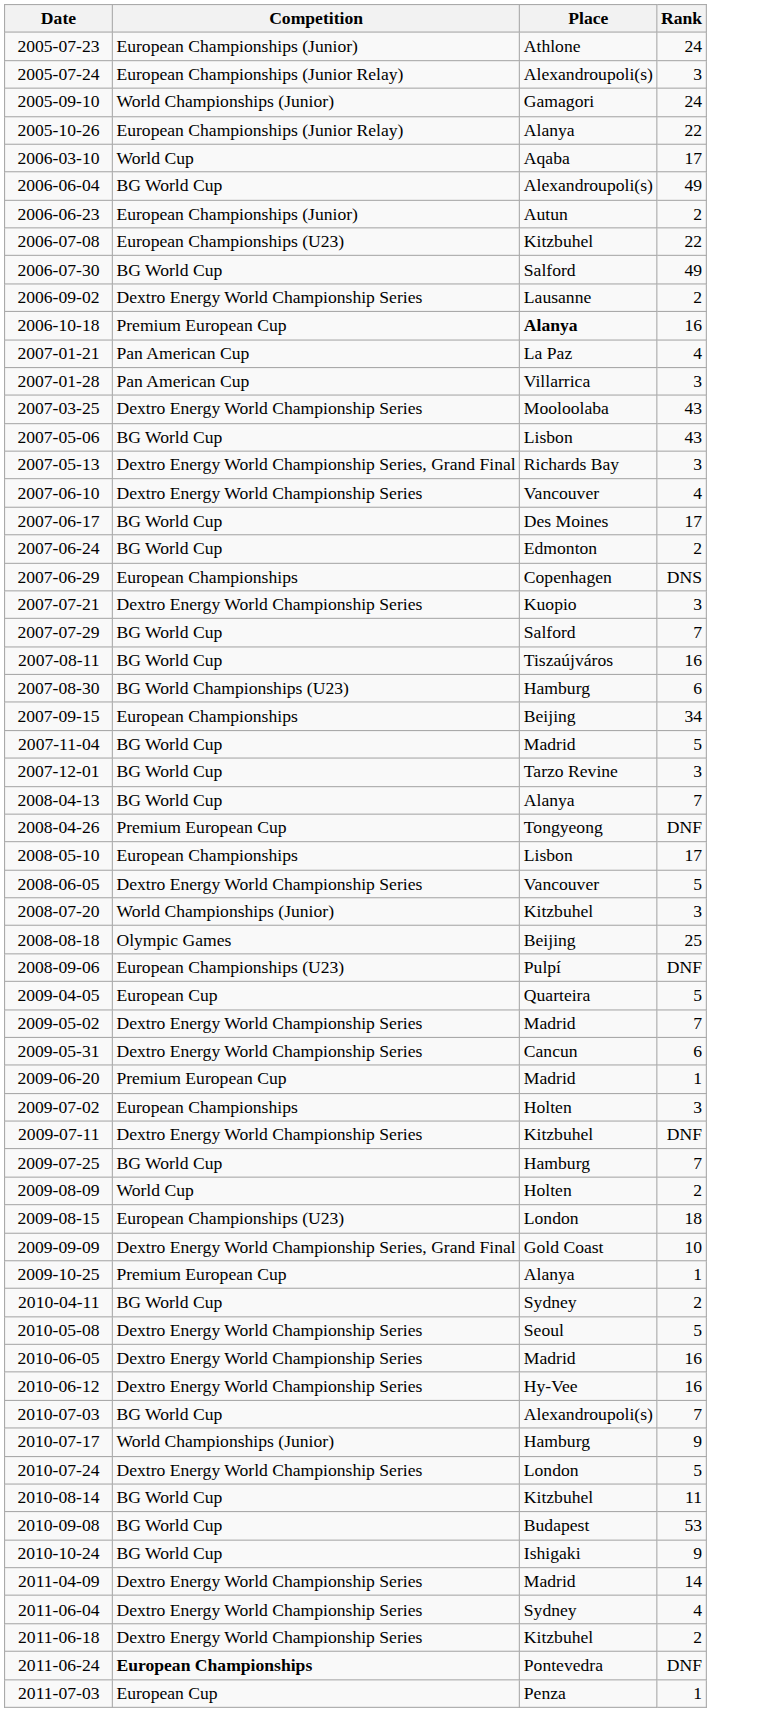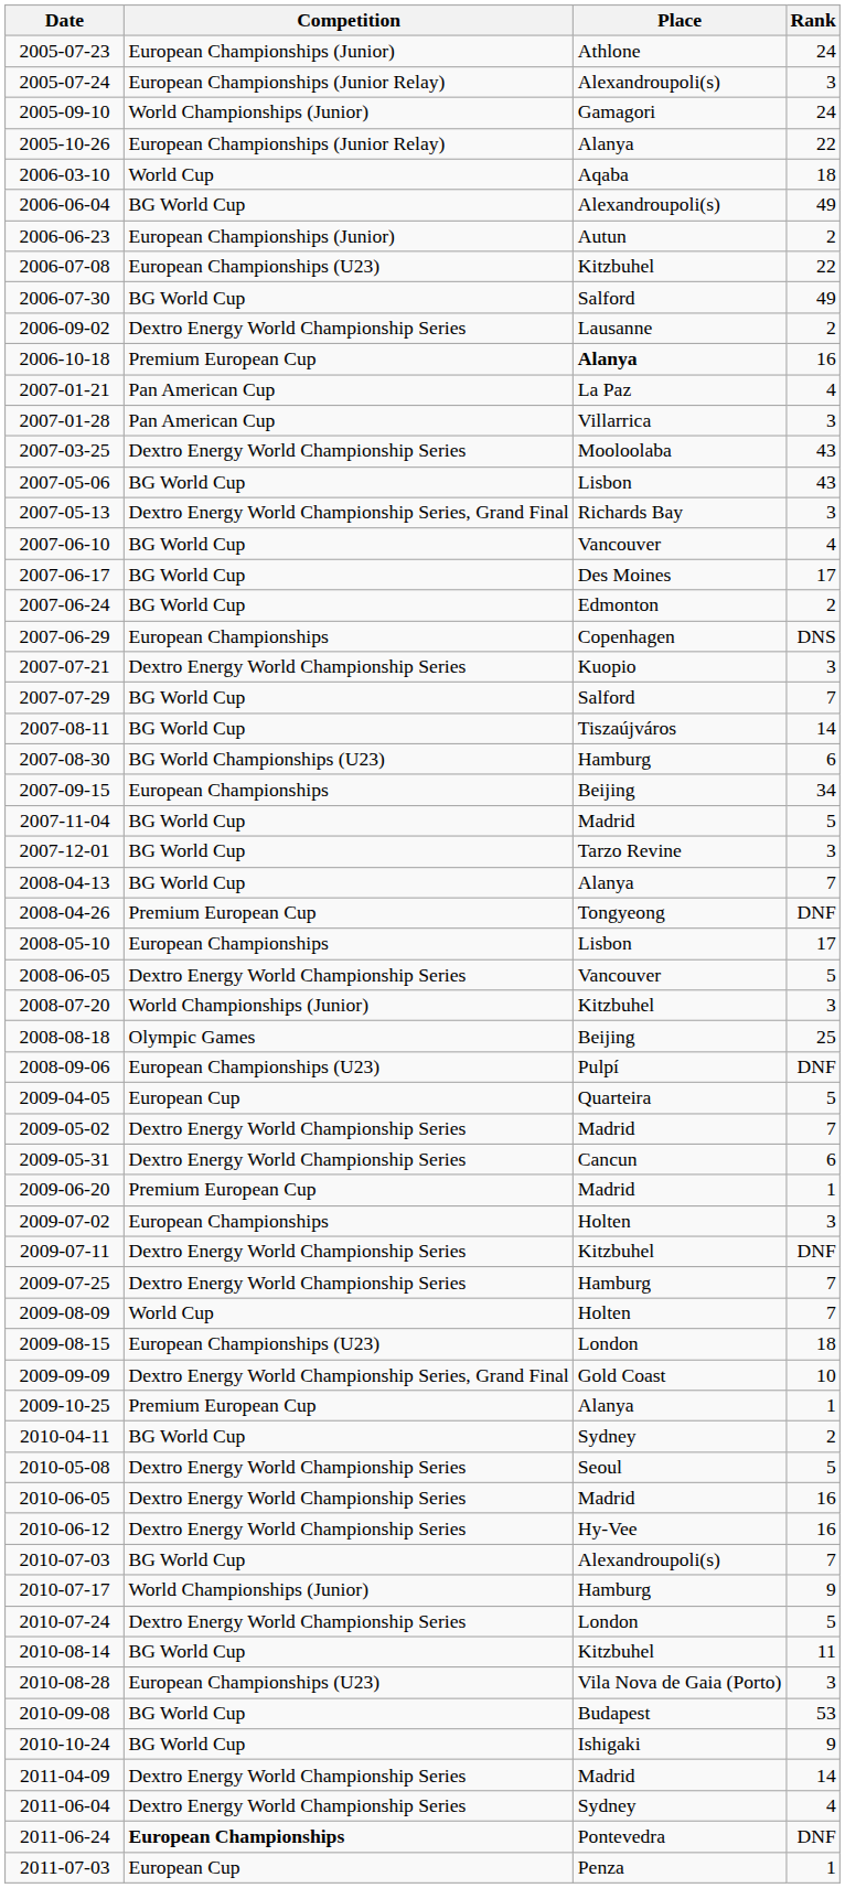2006-03-10 | Rank: 17 -> 18
2007-06-10 | Competition: Dextro Energy World Championship Series -> BG World Cup
2007-08-11 | Rank: 16 -> 14
2009-07-25 | Competition: BG World Cup -> Dextro Energy World Championship Series
2009-08-09 | Rank: 2 -> 7
+ row: 2010-08-28 | European Championships (U23) | Vila Nova de Gaia (Porto) | 3
- row: 2011-06-18 | Dextro Energy World Championship Series | Kitzbuhel | 2
